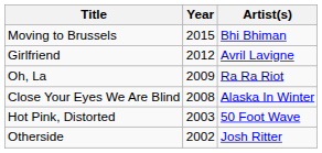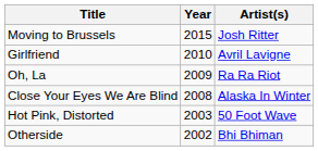Moving to Brussels | Artist(s): Bhi Bhiman -> Josh Ritter
Girlfriend | Year: 2012 -> 2010
Otherside | Artist(s): Josh Ritter -> Bhi Bhiman
